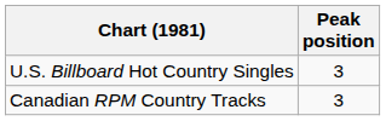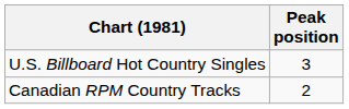Canadian RPM Country Tracks | Peak position: 3 -> 2
